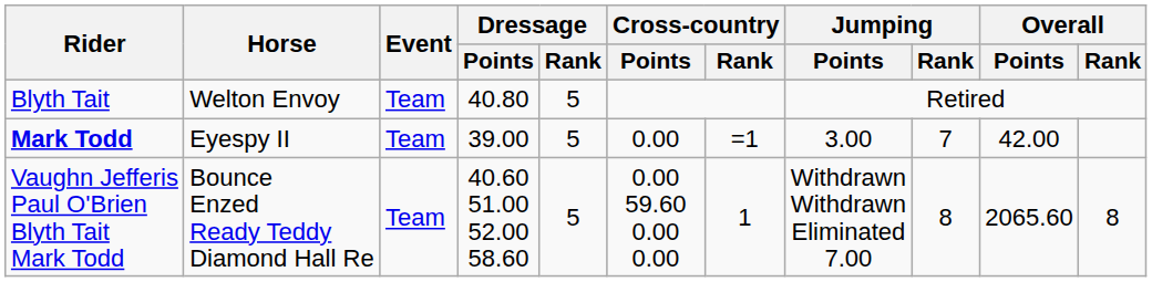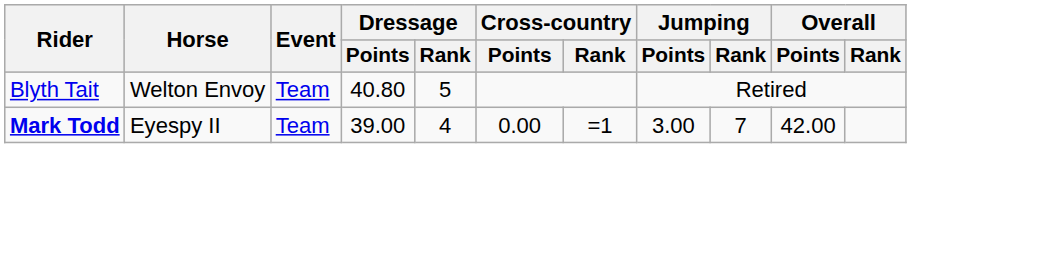Mark Todd | Dressage / Rank: 5 -> 4
- row: Vaughn Jefferis Paul O'Brien Blyth Tait Mark Todd | Bounce Enzed Ready Teddy Diamond Hall Re | Team | 40.60 51.00 52.00 58.60 | 5 | 0.00 59.60 0.00 0.00 | 1 | Withdrawn Withdrawn Eliminated 7.00 | 8 | 2065.60 | 8
